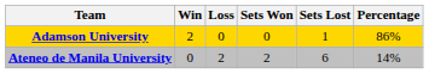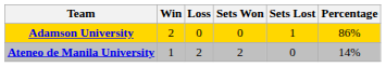Ateneo de Manila University | Win: 0 -> 1
Ateneo de Manila University | Sets Lost: 6 -> 0
